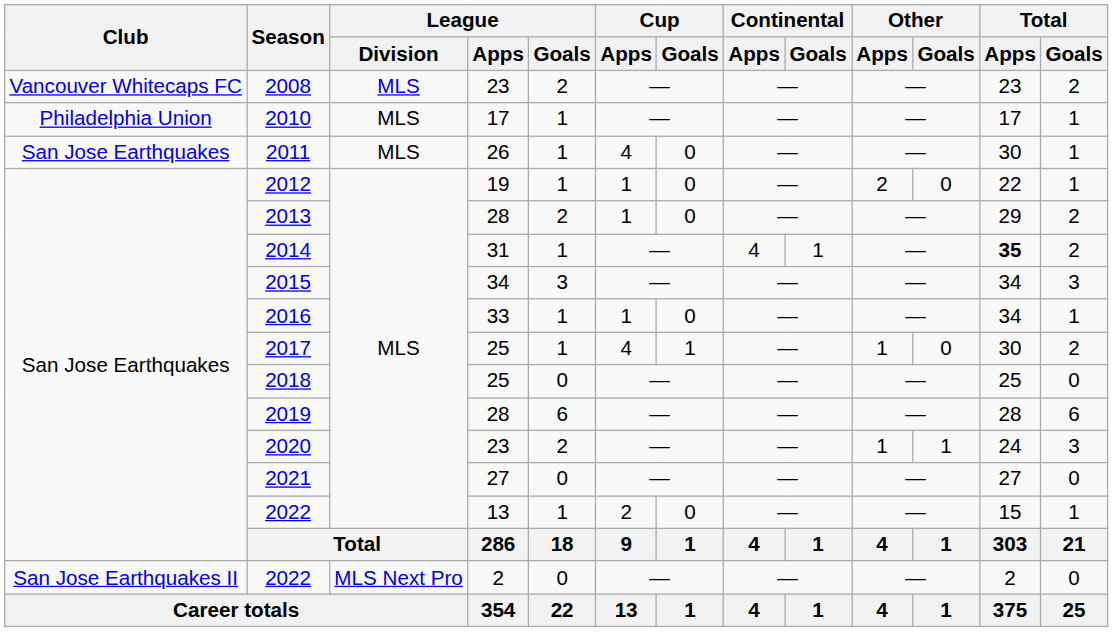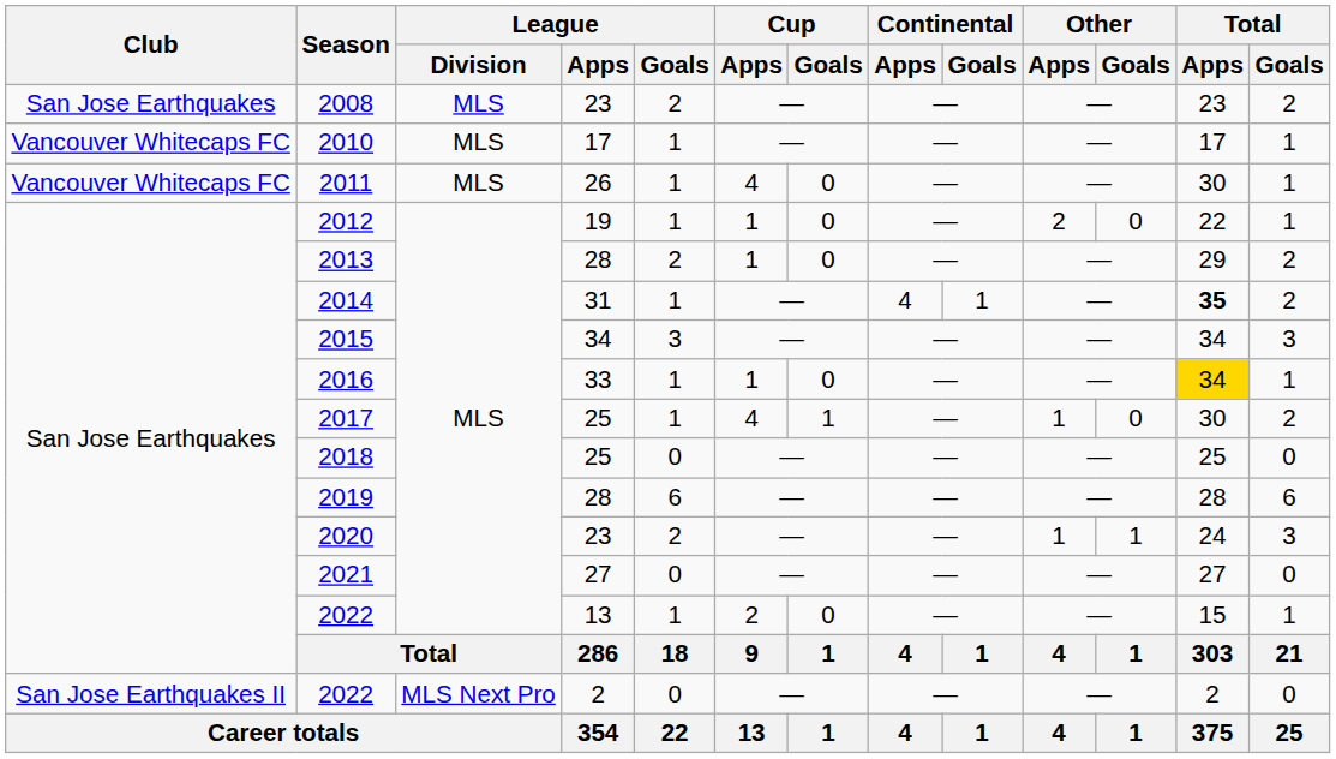2008 | Club: Vancouver Whitecaps FC -> San Jose Earthquakes
2010 | Club: Philadelphia Union -> Vancouver Whitecaps FC
2011 | Club: San Jose Earthquakes -> Vancouver Whitecaps FC
2016 | Total / Apps: no background -> gold background
